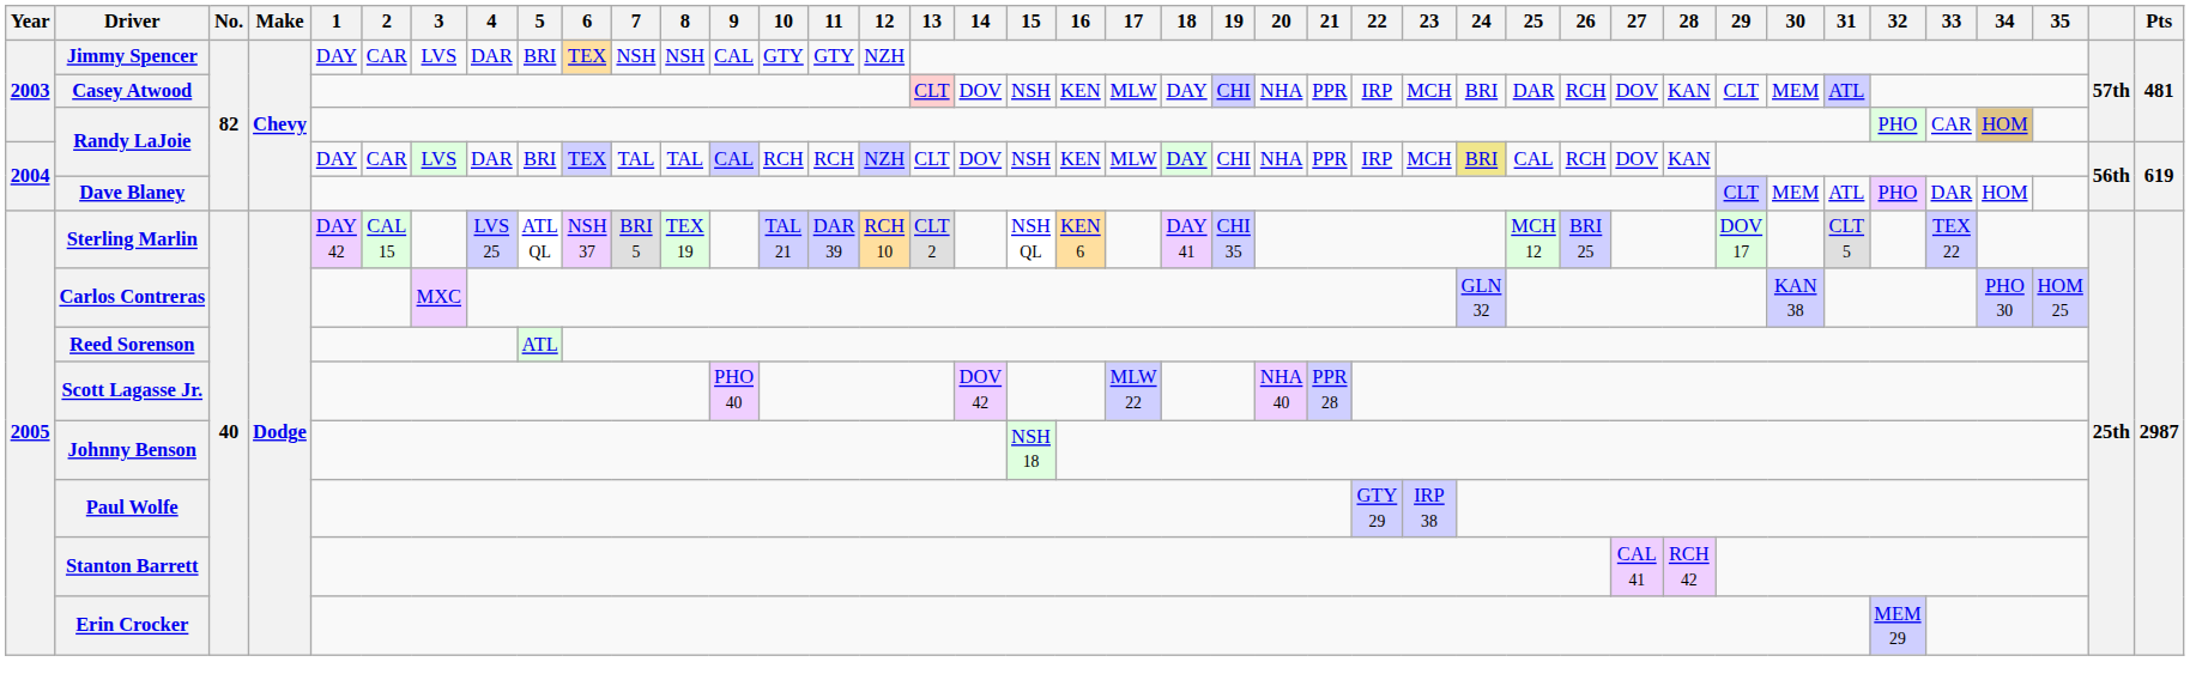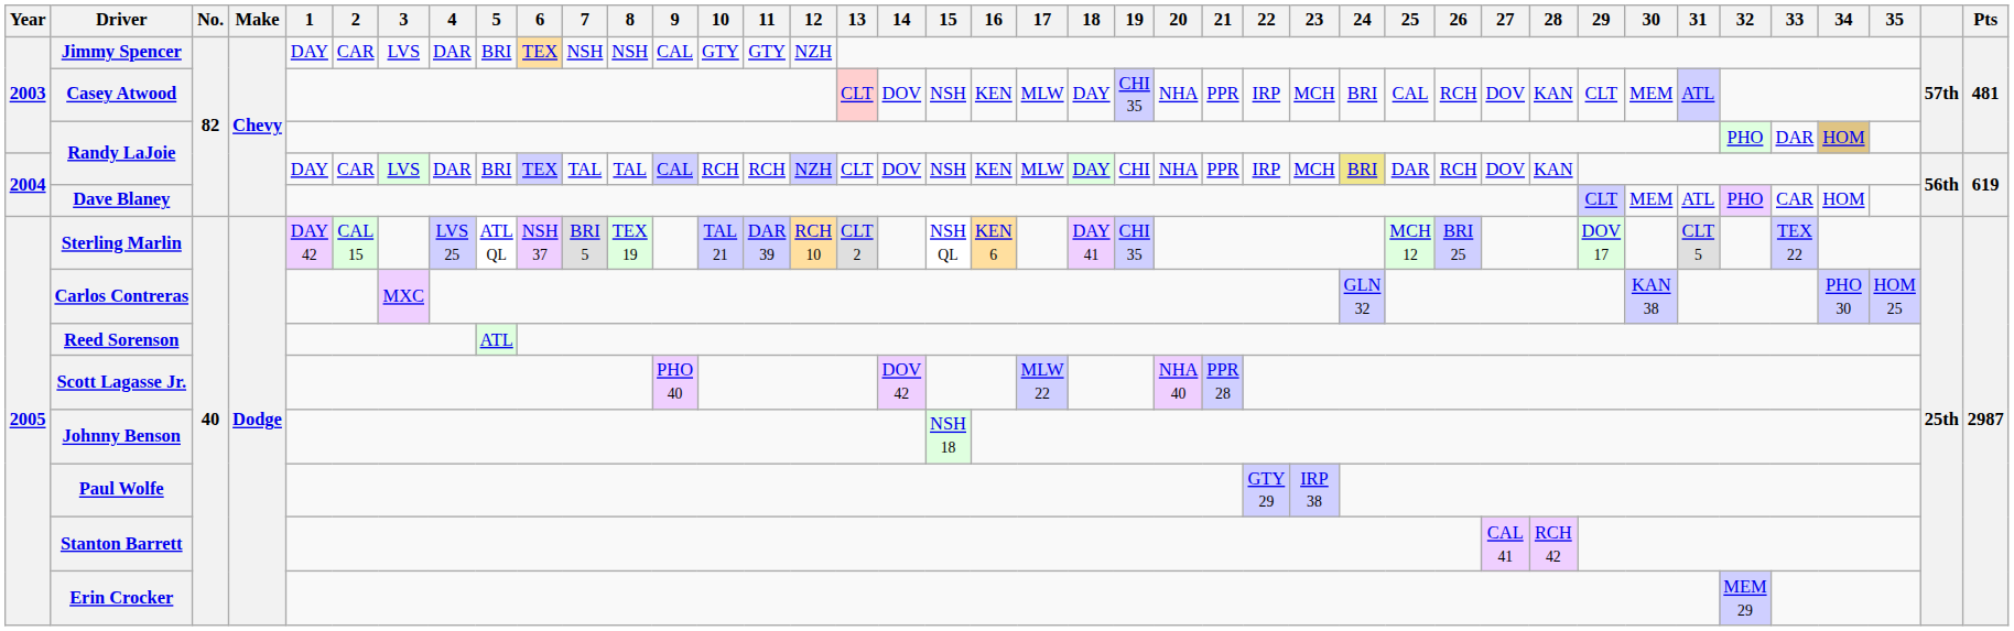Casey Atwood | 19: CHI -> CHI 35
Casey Atwood | 25: DAR -> CAL
2003 / Randy LaJoie | 33: CAR -> DAR
2004 / Randy LaJoie | 25: CAL -> DAR
Dave Blaney | 33: DAR -> CAR
